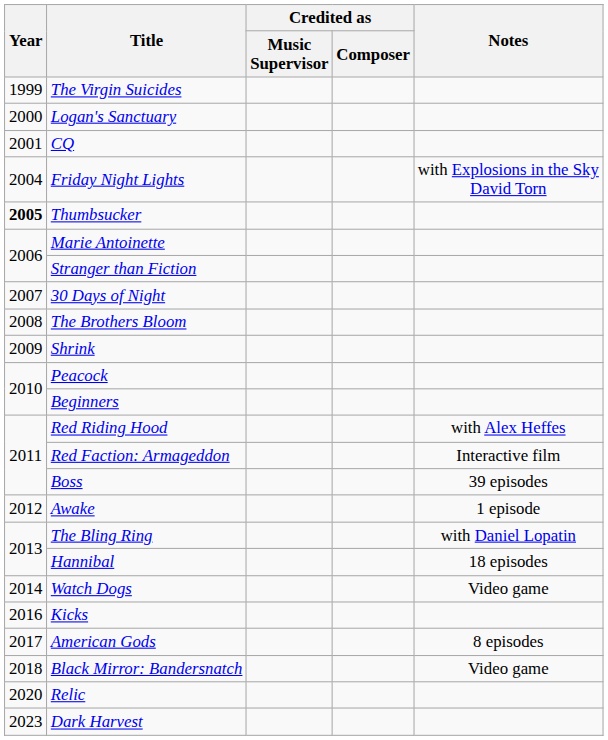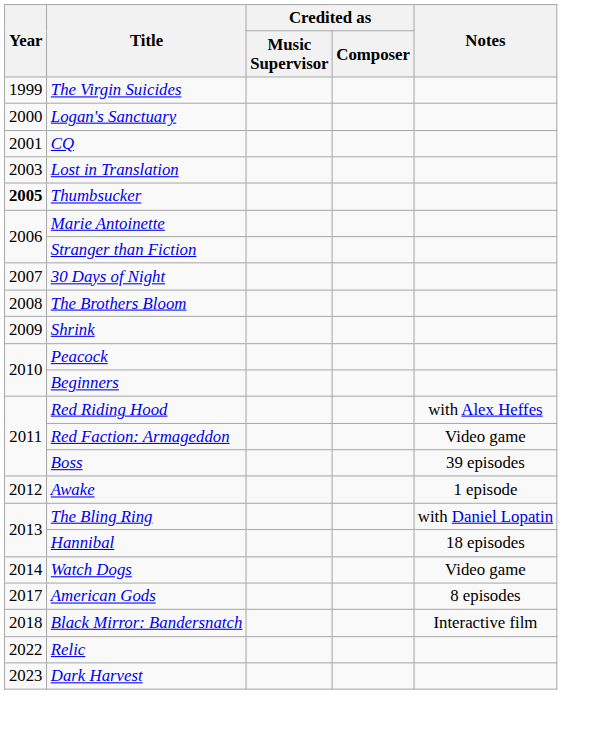+ row: 2003 | Lost in Translation
- row: 2004 | Friday Night Lights | with Explosions in the Sky David Torn
Red Faction: Armageddon | Notes: Interactive film -> Video game
- row: 2016 | Kicks
Black Mirror: Bandersnatch | Notes: Video game -> Interactive film
Relic | Year: 2020 -> 2022
